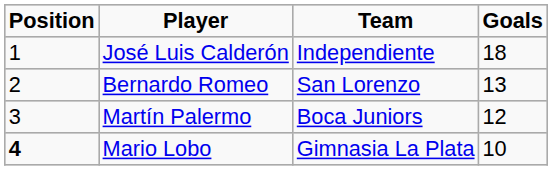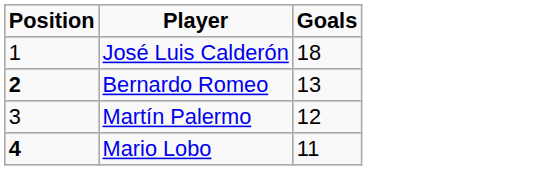- column: Team | Independiente | San Lorenzo | Boca Juniors | Gimnasia La Plata
Bernardo Romeo | Position: normal -> bold
Mario Lobo | Goals: 10 -> 11
